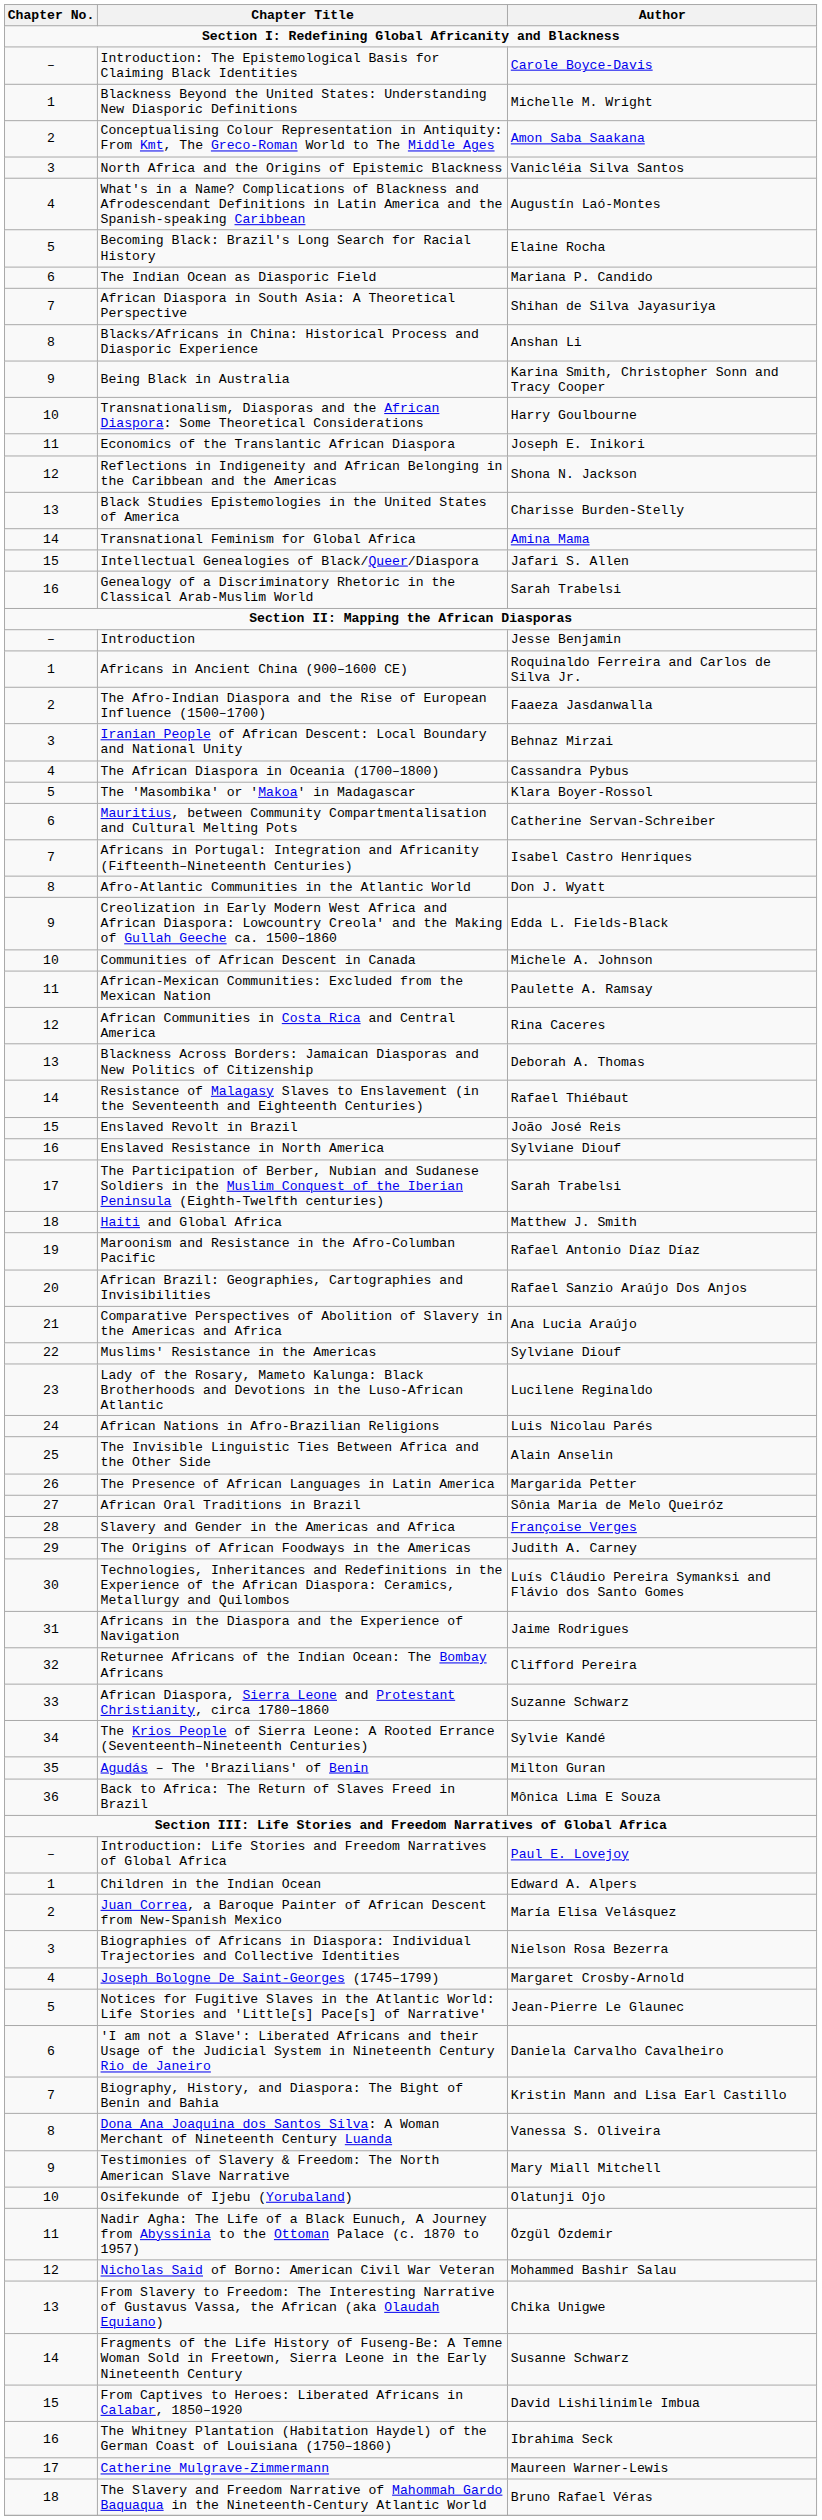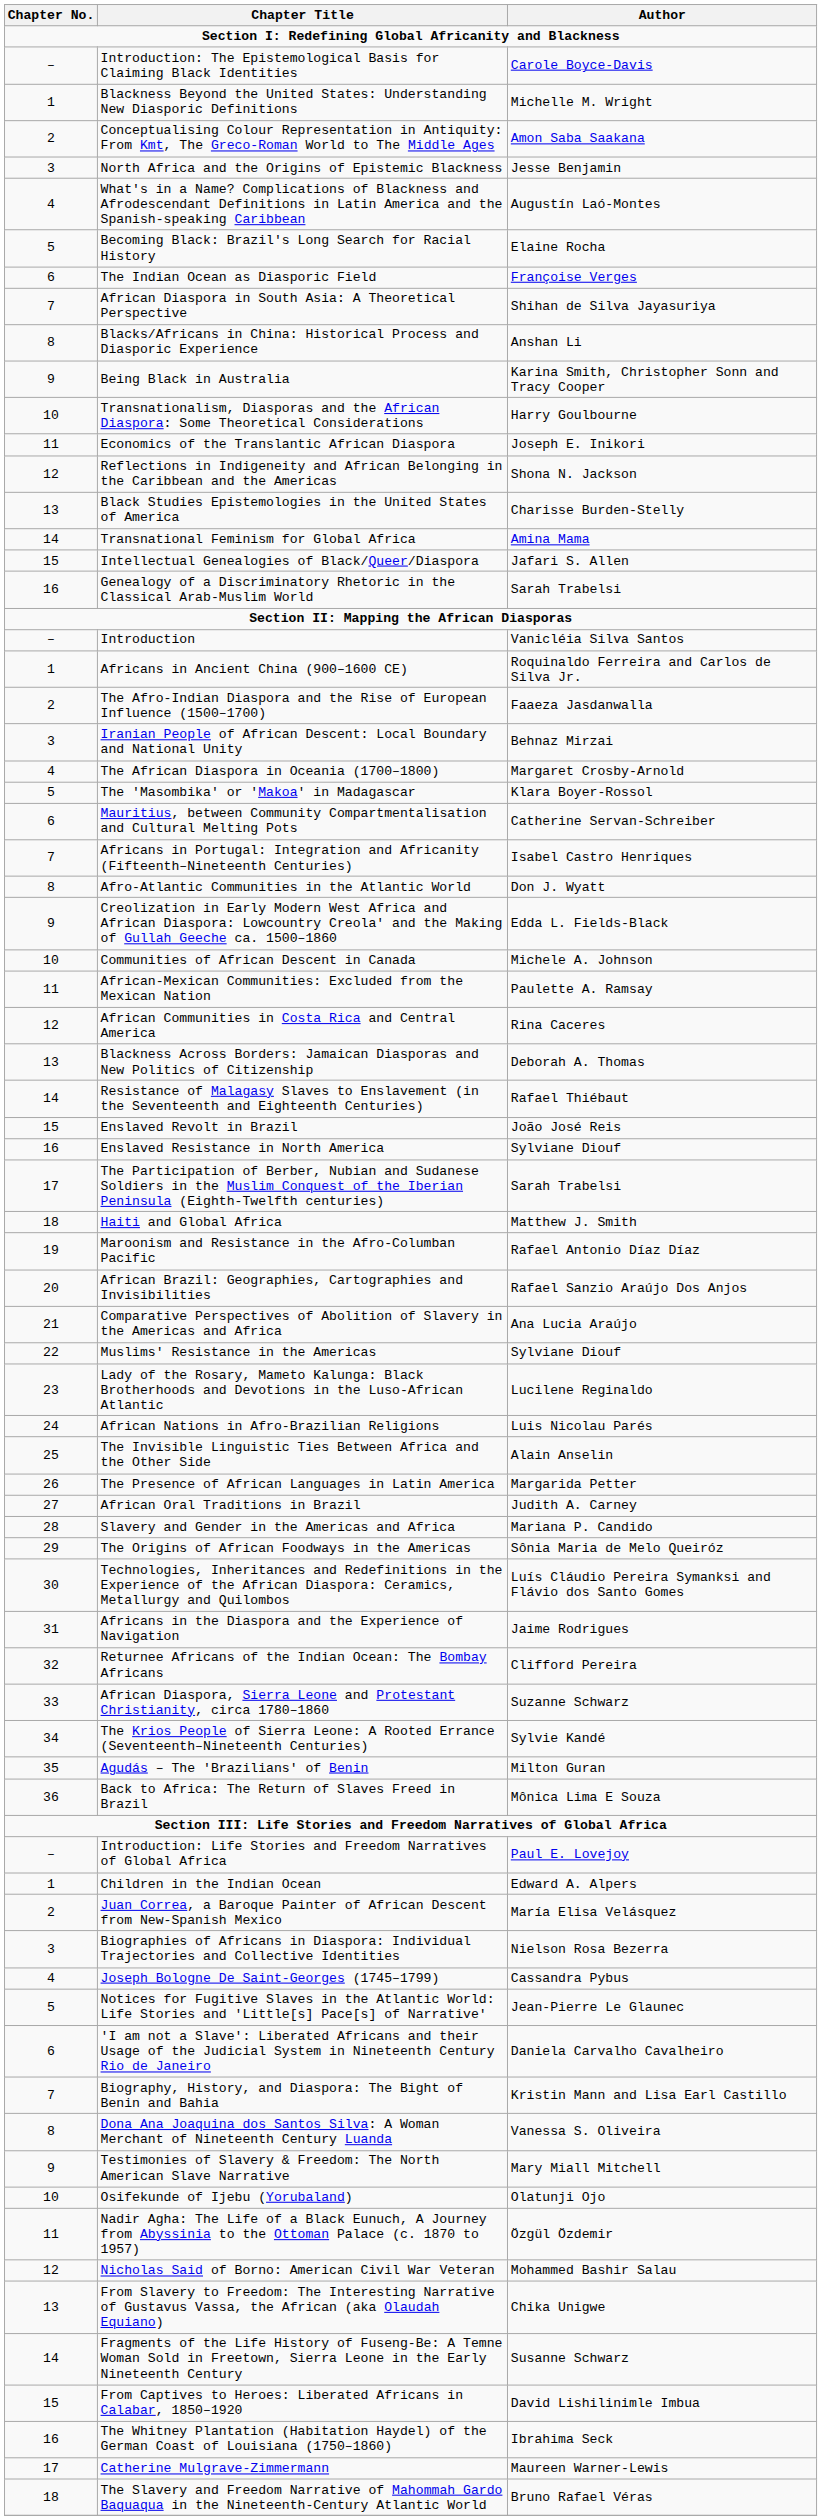North Africa and the Origins of Epistemic Blackness | Author: Vanicléia Silva Santos -> Jesse Benjamin
The Indian Ocean as Diasporic Field | Author: Mariana P. Candido -> Françoise Verges
Introduction | Author: Jesse Benjamin -> Vanicléia Silva Santos
The African Diaspora in Oceania (1700–1800) | Author: Cassandra Pybus -> Margaret Crosby-Arnold
African Oral Traditions in Brazil | Author: Sônia Maria de Melo Queiróz -> Judith A. Carney
Slavery and Gender in the Americas and Africa | Author: Françoise Verges -> Mariana P. Candido
The Origins of African Foodways in the Americas | Author: Judith A. Carney -> Sônia Maria de Melo Queiróz
Joseph Bologne De Saint-Georges (1745–1799) | Author: Margaret Crosby-Arnold -> Cassandra Pybus
